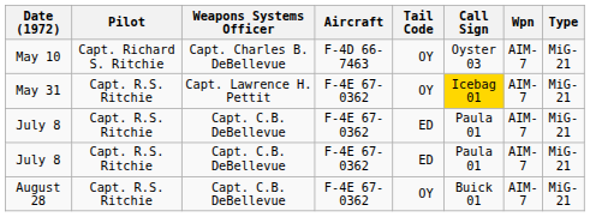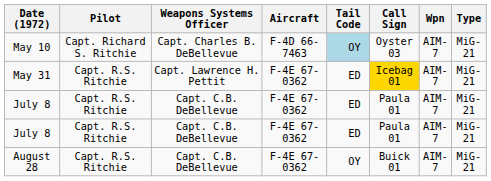May 10 | Tail Code: no background -> lightblue background
May 31 | Tail Code: OY -> ED
